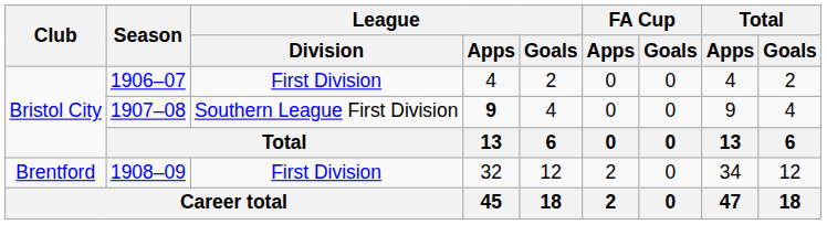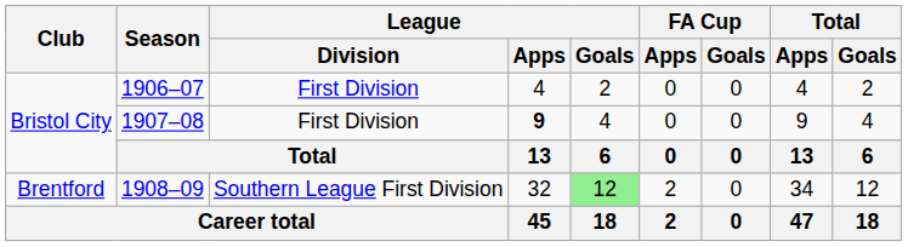1907–08 | League / Division: Southern League First Division -> First Division
1908–09 | League / Division: First Division -> Southern League First Division
1908–09 | League / Goals: no background -> lightgreen background
